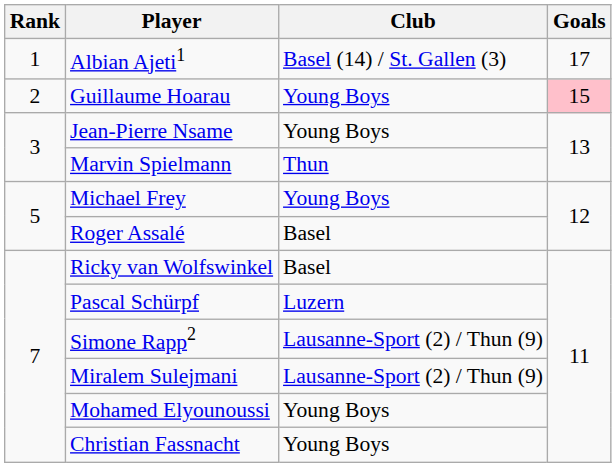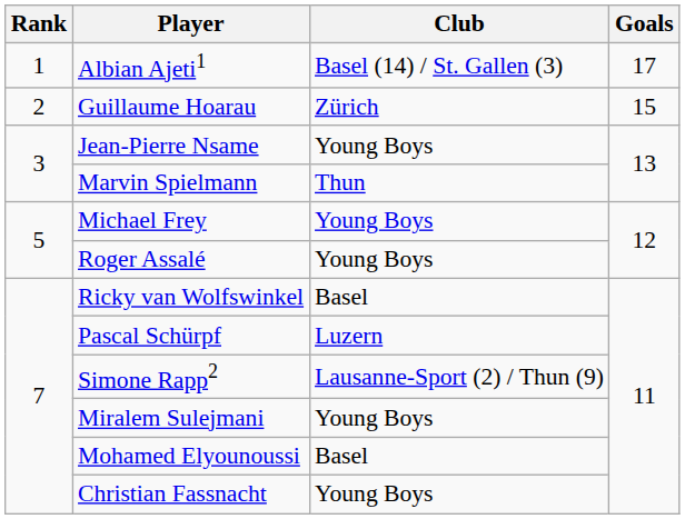Guillaume Hoarau | Club: Young Boys -> Zürich
Guillaume Hoarau | Goals: pink background -> no background
Roger Assalé | Club: Basel -> Young Boys
Miralem Sulejmani | Club: Lausanne-Sport (2) / Thun (9) -> Young Boys
Mohamed Elyounoussi | Club: Young Boys -> Basel
